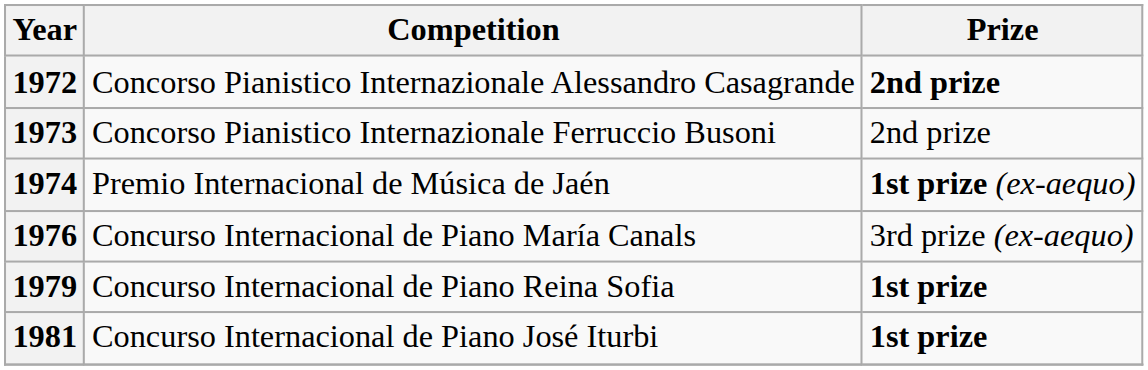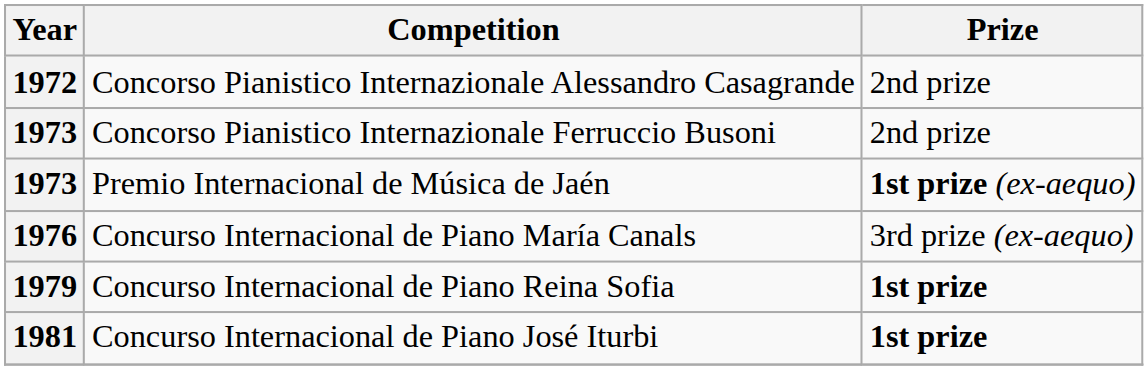Concorso Pianistico Internazionale Alessandro Casagrande | Prize: bold -> normal
Premio Internacional de Música de Jaén | Year: 1974 -> 1973
